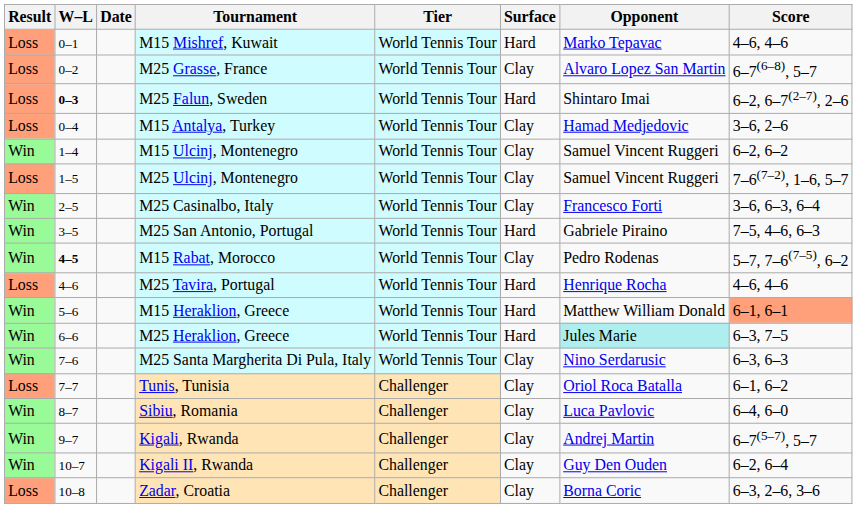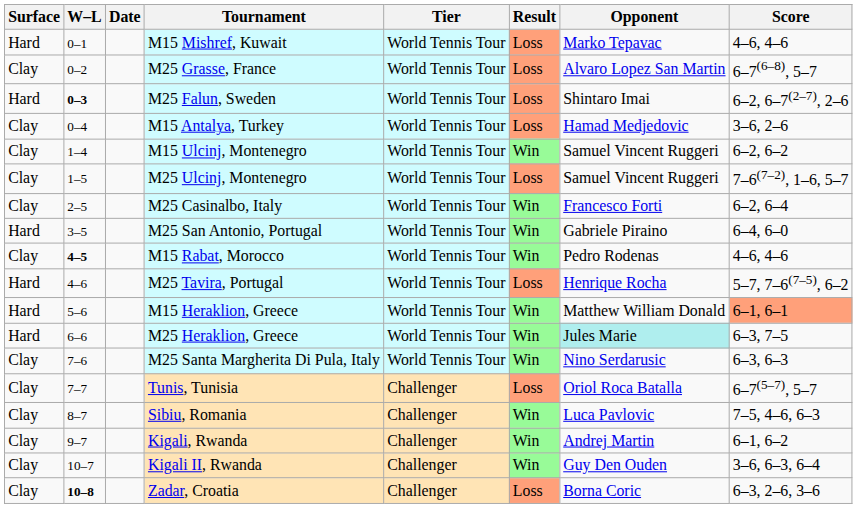columns swapped: Result <-> Surface
M25 Casinalbo, Italy | Score: 3–6, 6–3, 6–4 -> 6–2, 6–4
M25 San Antonio, Portugal | Score: 7–5, 4–6, 6–3 -> 6–4, 6–0
M15 Rabat, Morocco | Score: 5–7, 7–6(7–5), 6–2 -> 4–6, 4–6
M25 Tavira, Portugal | Score: 4–6, 4–6 -> 5–7, 7–6(7–5), 6–2
Tunis, Tunisia | Score: 6–1, 6–2 -> 6–7(5–7), 5–7
Sibiu, Romania | Score: 6–4, 6–0 -> 7–5, 4–6, 6–3
Kigali, Rwanda | Score: 6–7(5–7), 5–7 -> 6–1, 6–2
Kigali II, Rwanda | Score: 6–2, 6–4 -> 3–6, 6–3, 6–4
Zadar, Croatia | W–L: normal -> bold
